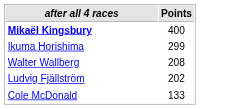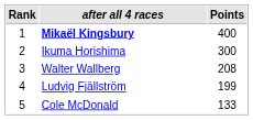+ column: Rank | 1 | 2 | 3 | 4 | 5
Ikuma Horishima | Points: 299 -> 300
Ludvig Fjällström | Points: 202 -> 199
